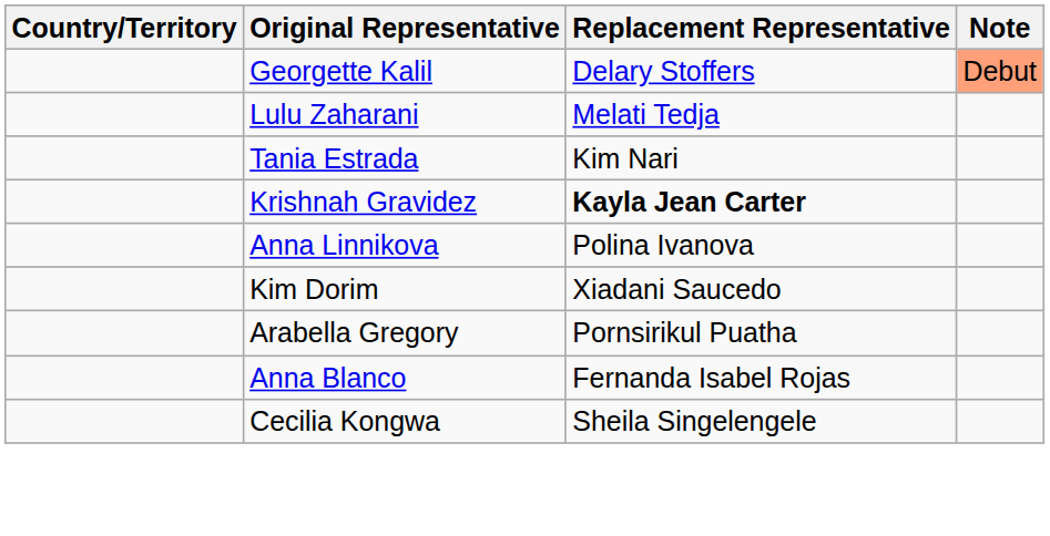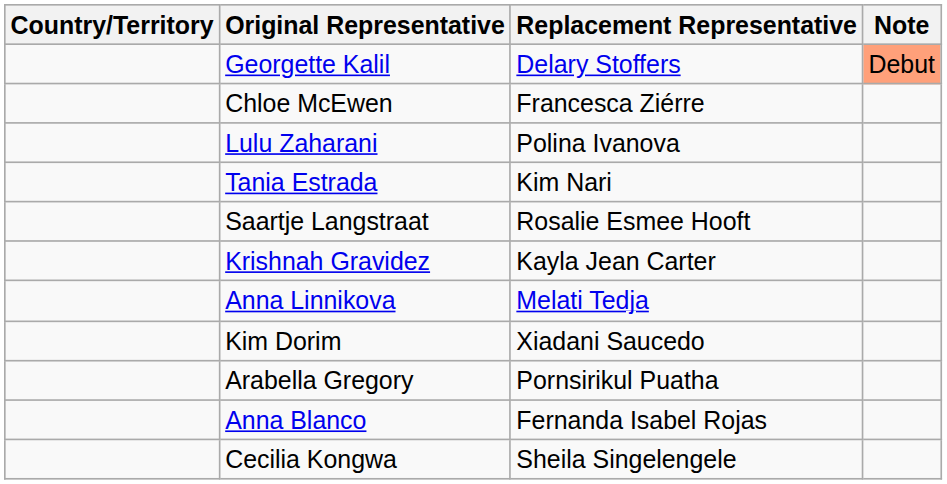+ row: Chloe McEwen | Francesca Ziérre
Lulu Zaharani | Replacement Representative: Melati Tedja -> Polina Ivanova
+ row: Saartje Langstraat | Rosalie Esmee Hooft
Krishnah Gravidez | Replacement Representative: bold -> normal
Anna Linnikova | Replacement Representative: Polina Ivanova -> Melati Tedja
